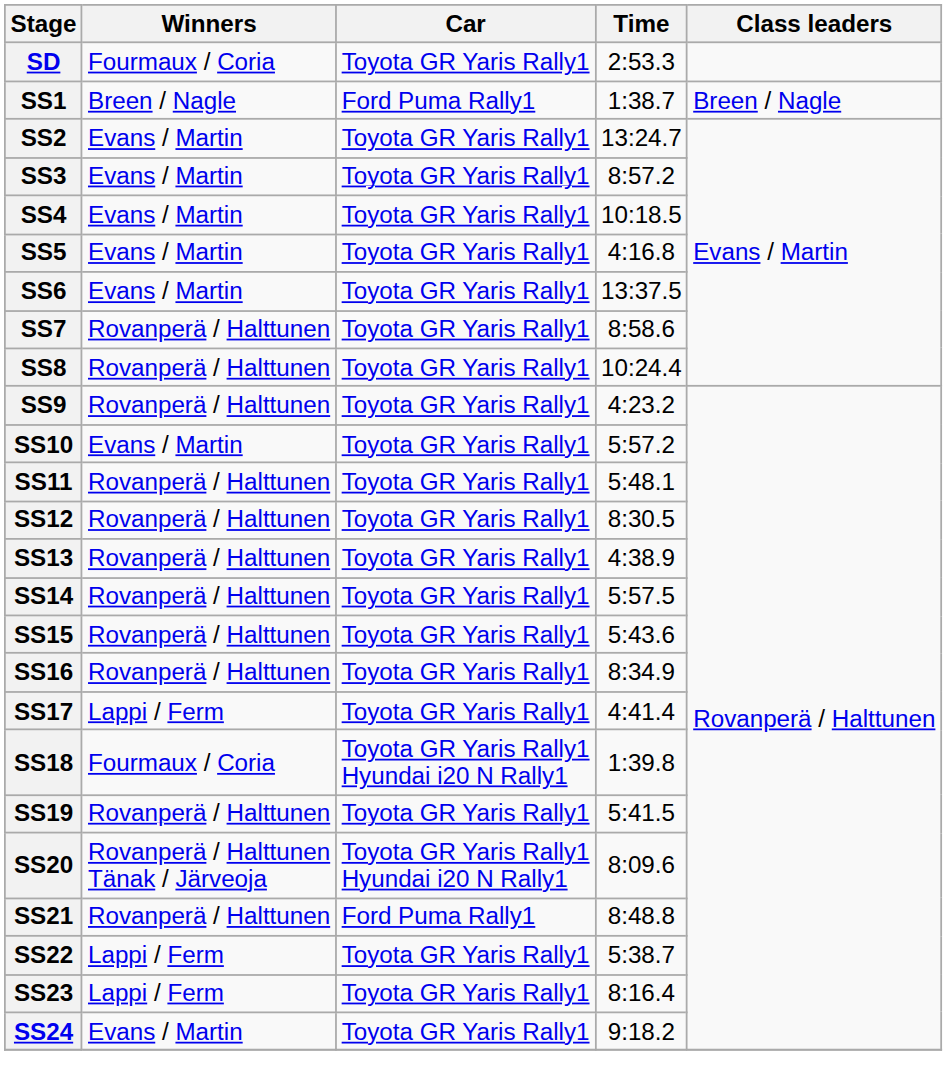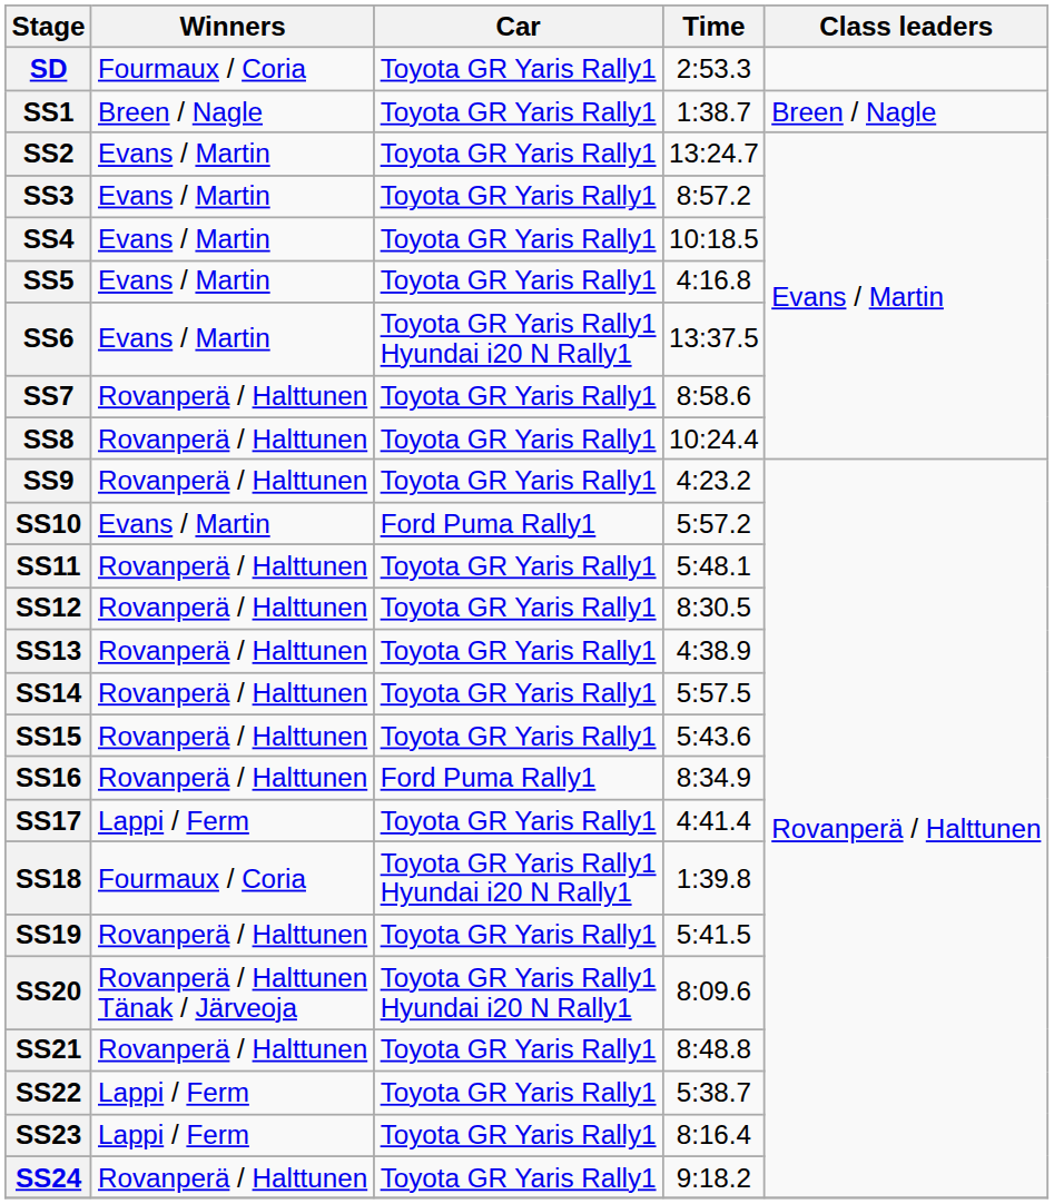SS1 | Car: Ford Puma Rally1 -> Toyota GR Yaris Rally1
SS6 | Car: Toyota GR Yaris Rally1 -> Toyota GR Yaris Rally1 Hyundai i20 N Rally1
SS10 | Car: Toyota GR Yaris Rally1 -> Ford Puma Rally1
SS16 | Car: Toyota GR Yaris Rally1 -> Ford Puma Rally1
SS21 | Car: Ford Puma Rally1 -> Toyota GR Yaris Rally1
SS24 | Winners: Evans / Martin -> Rovanperä / Halttunen
